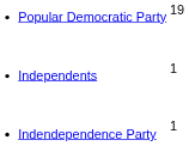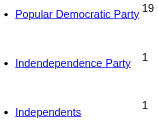rows swapped: Indendependence Party <-> Independents
